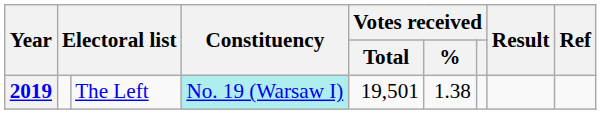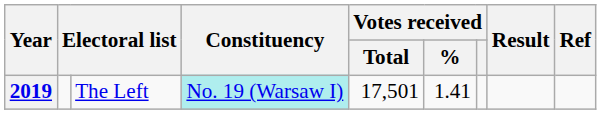2019 | Votes received / Total: 19,501 -> 17,501
2019 | Votes received / %: 1.38 -> 1.41
